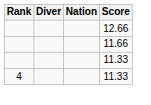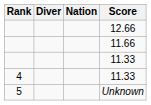+ row: 5 | Unknown
